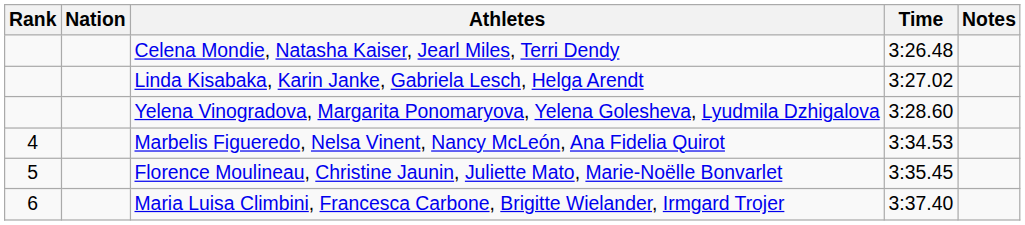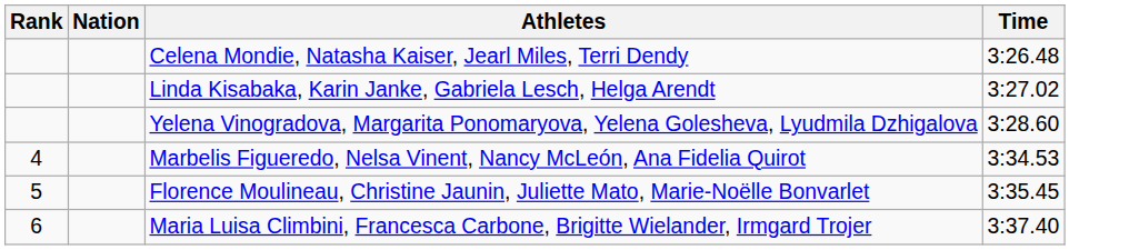- column: Notes
